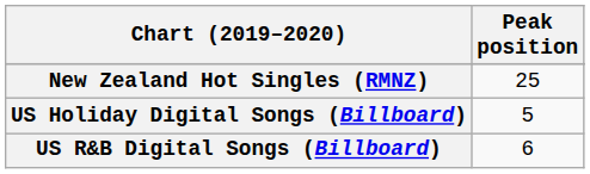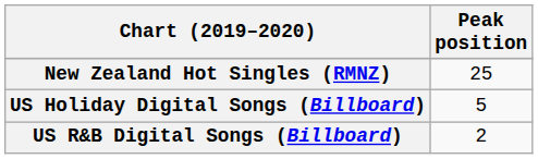US R&B Digital Songs (Billboard) | Peak position: 6 -> 2
